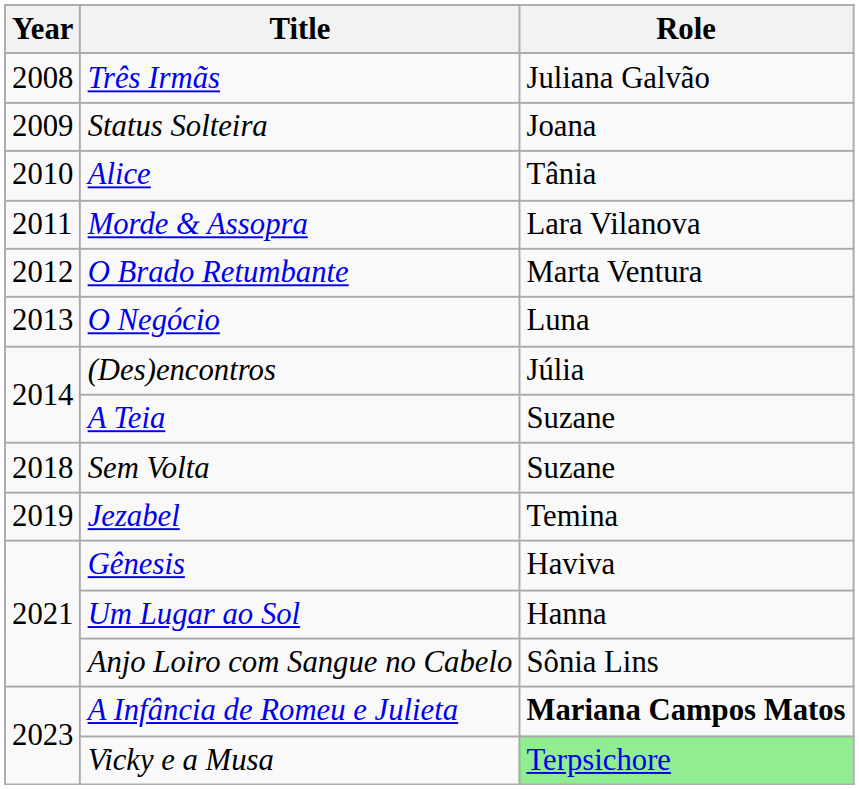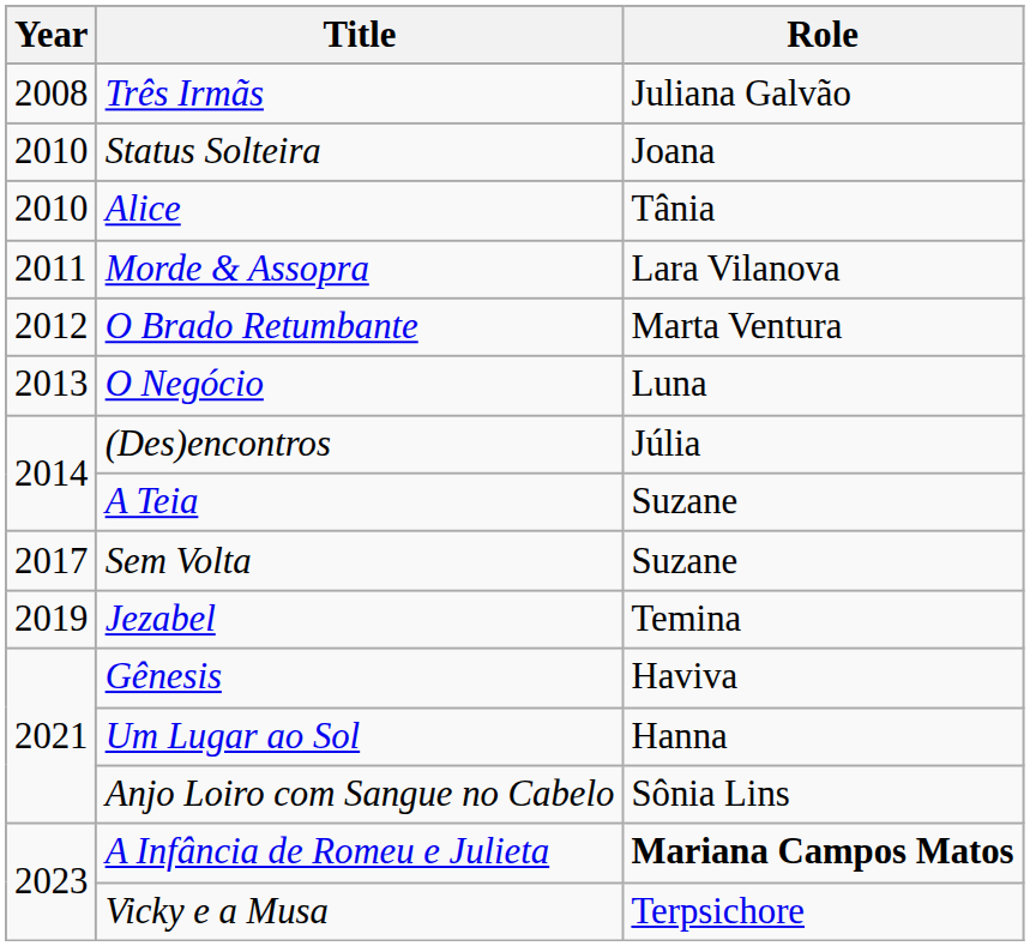Status Solteira | Year: 2009 -> 2010
Sem Volta | Year: 2018 -> 2017
Vicky e a Musa | Role: lightgreen background -> no background
